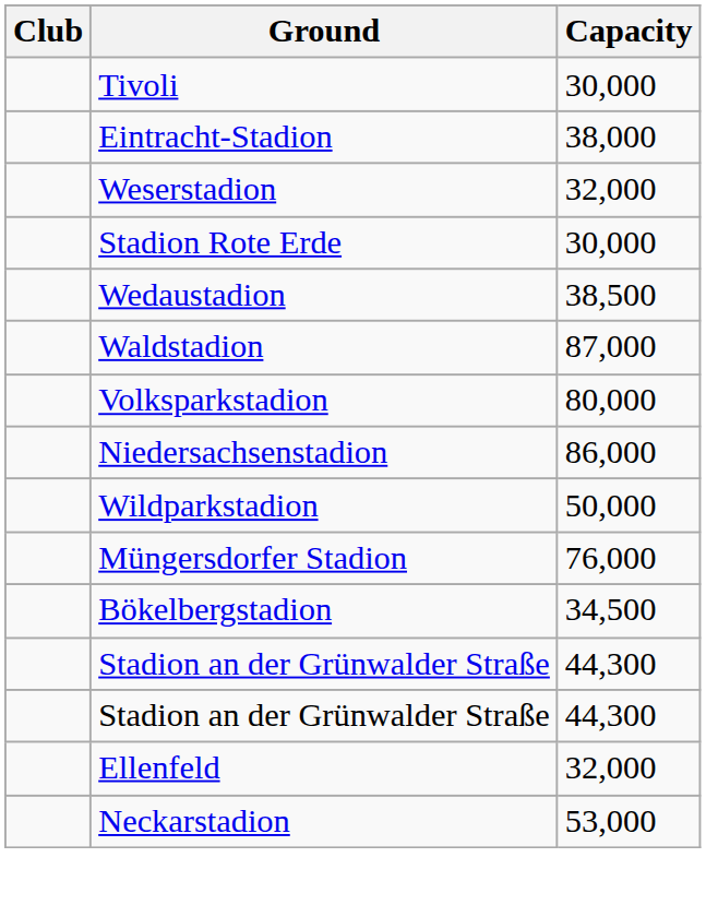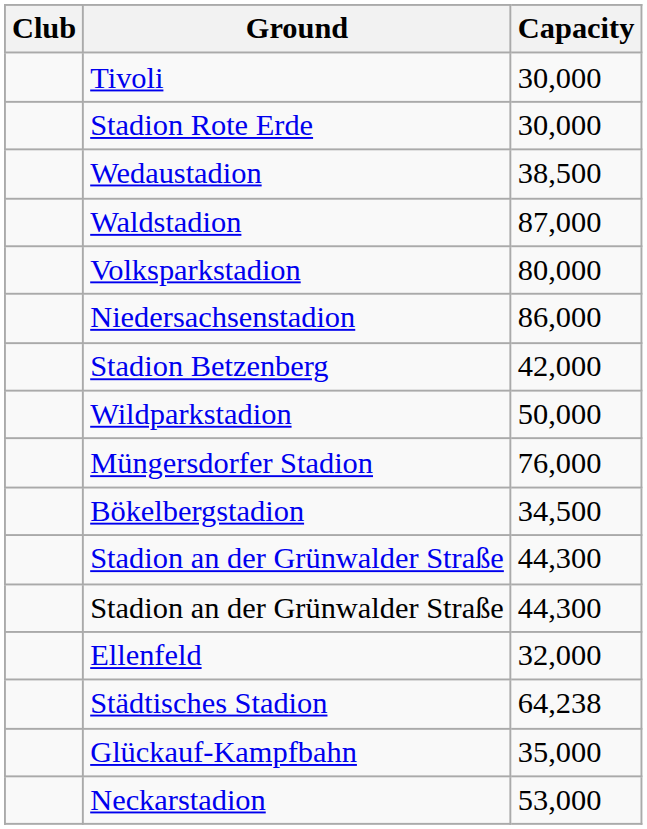- row: Eintracht-Stadion | 38,000
- row: Weserstadion | 32,000
+ row: Stadion Betzenberg | 42,000
+ row: Städtisches Stadion | 64,238
+ row: Glückauf-Kampfbahn | 35,000
